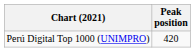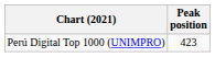Perú Digital Top 1000 (UNIMPRO) | Peak position: 420 -> 423
